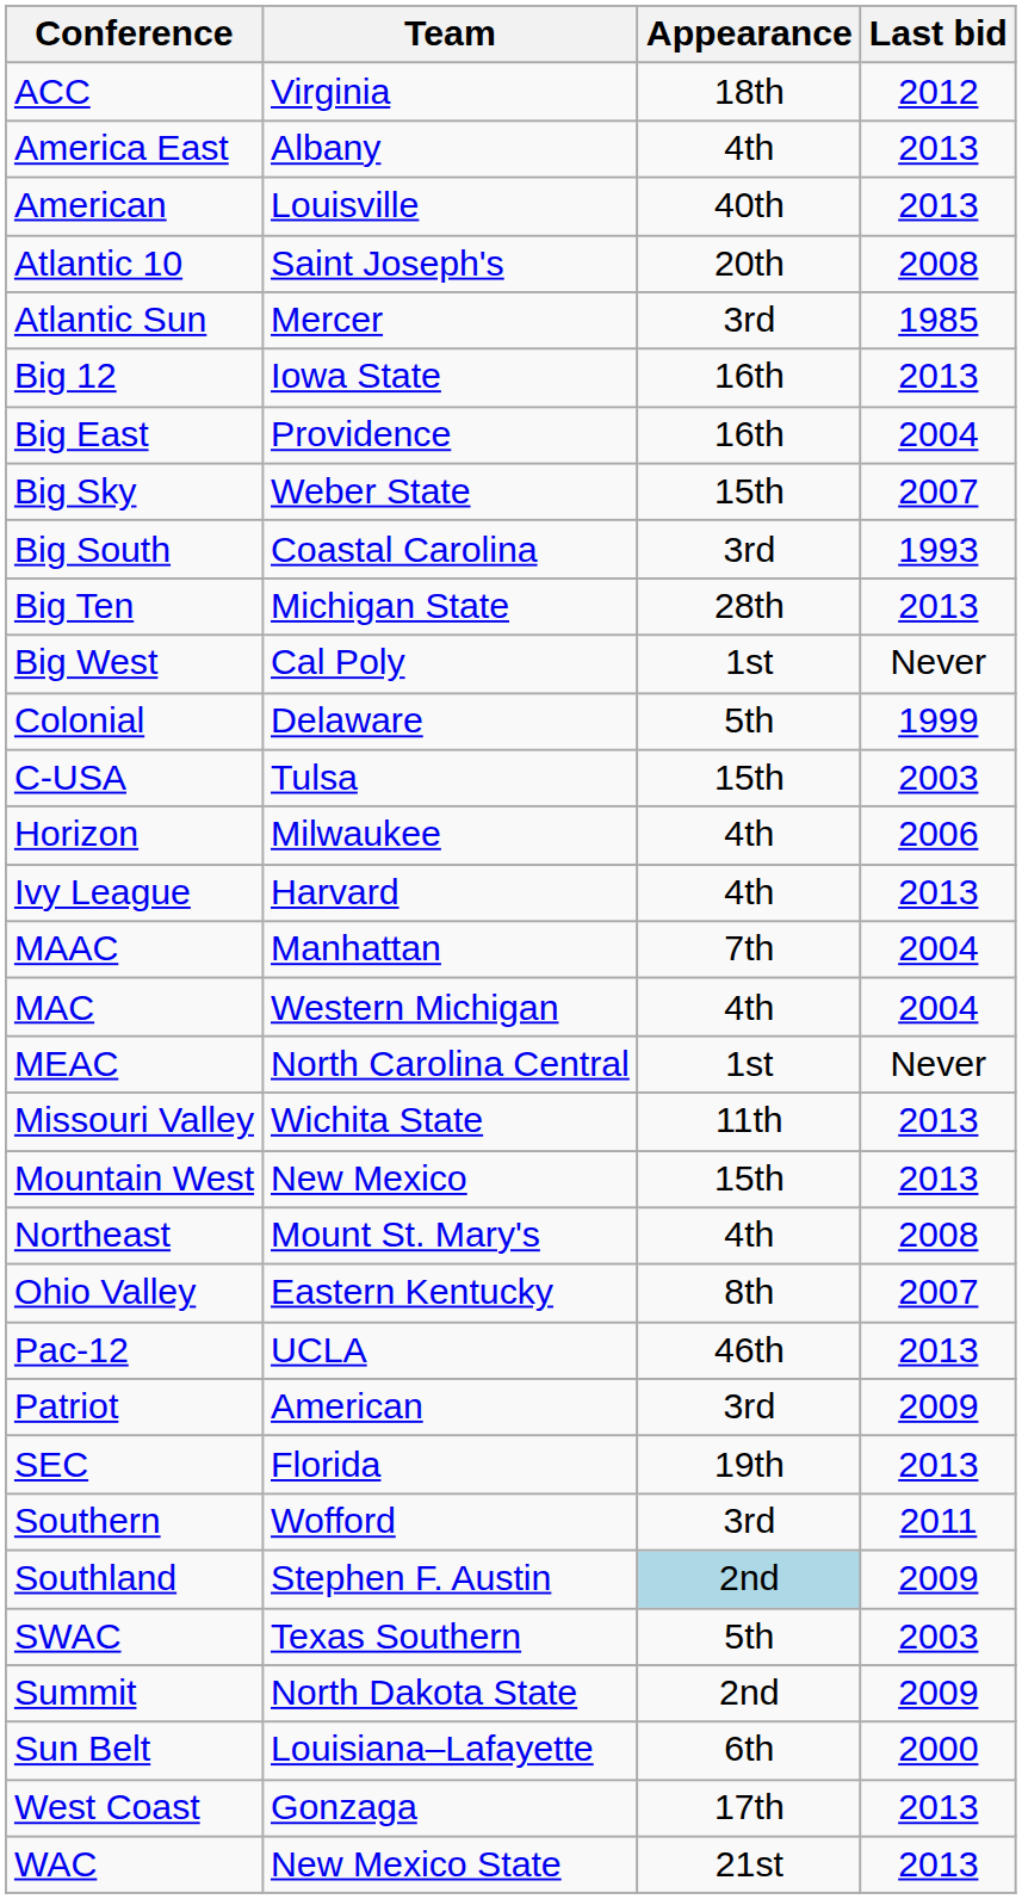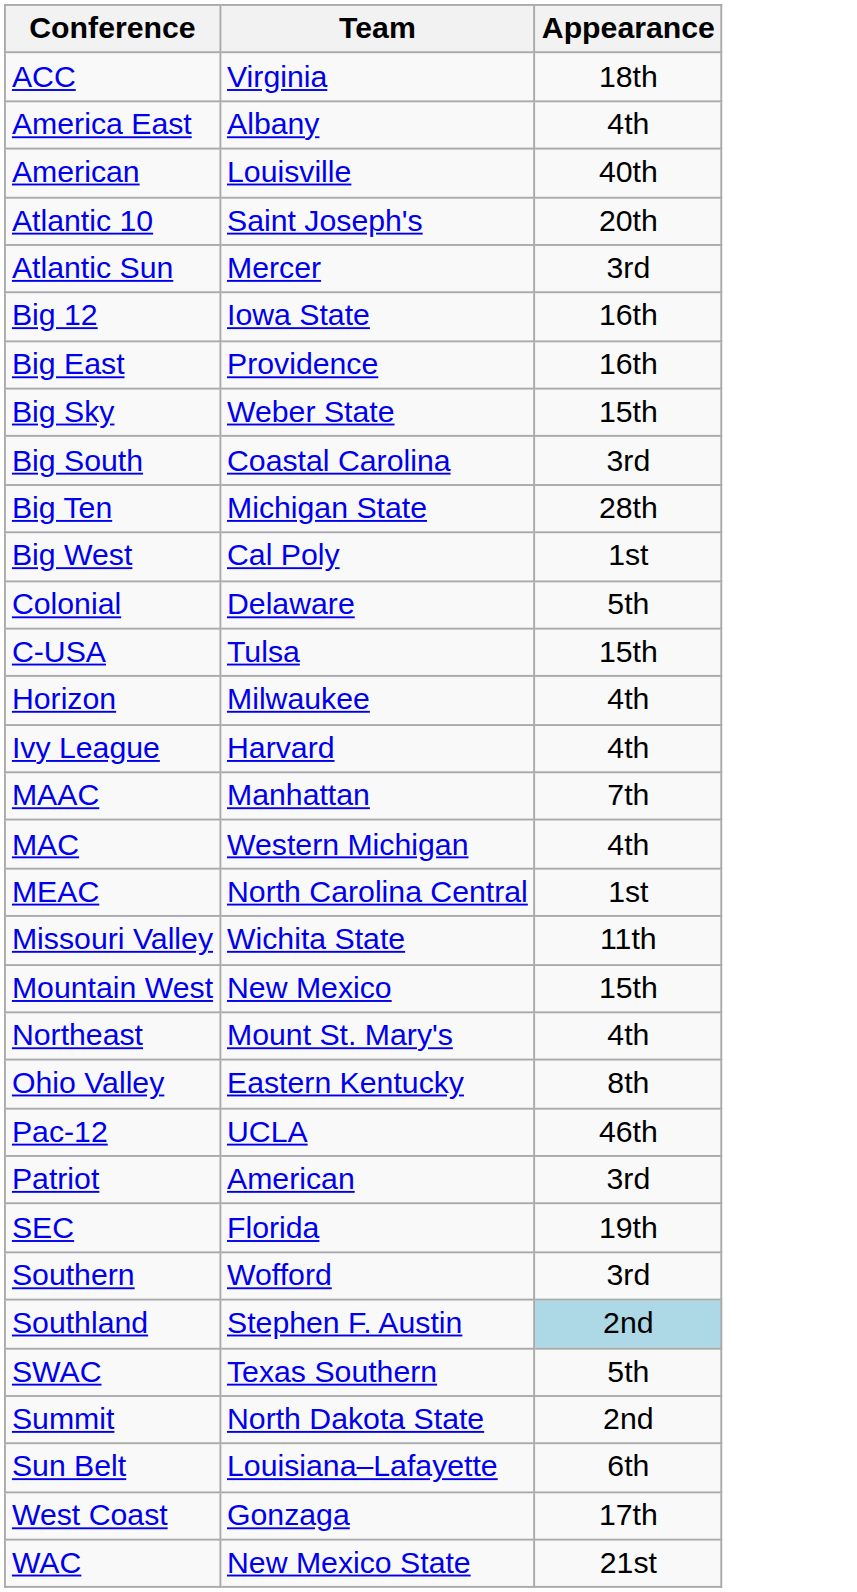- column: Last bid | 2012 | 2013 | 2013 | 2008 | 1985 | 2013 | 2004 | 2007 | 1993 | 2013 | Never | 1999 | 2003 | 2006 | 2013 | 2004 | 2004 | Never | 2013 | 2013 | 2008 | 2007 | 2013 | 2009 | 2013 | 2011 | 2009 | 2003 | 2009 | 2000 | 2013 | 2013
